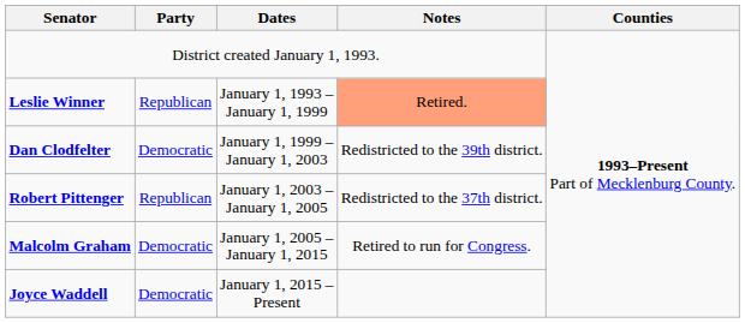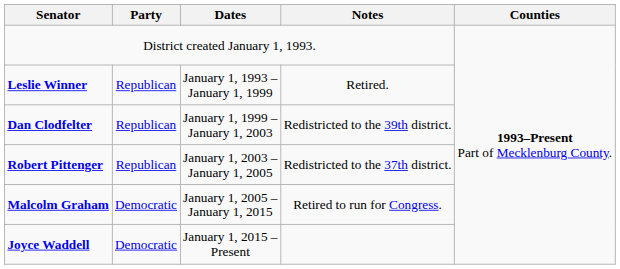Leslie Winner | Notes: lightsalmon background -> no background
Dan Clodfelter | Party: Democratic -> Republican
